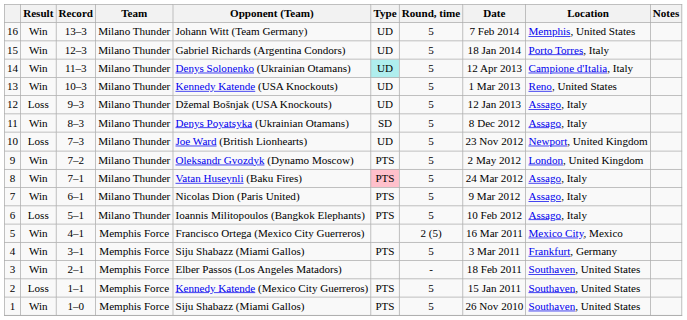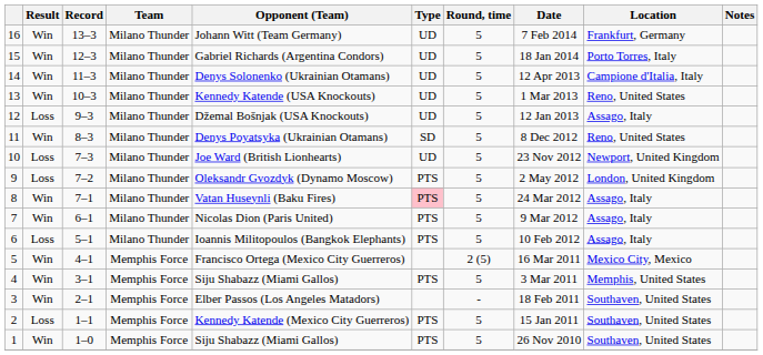16 | Location: Memphis, United States -> Frankfurt, Germany
14 | Type: paleturquoise background -> no background
11 | Location: Assago, Italy -> Reno, United States
9 | Result: Win -> Loss
4 | Location: Frankfurt, Germany -> Memphis, United States
